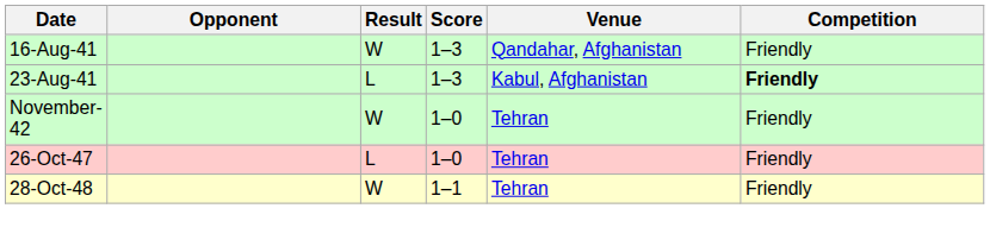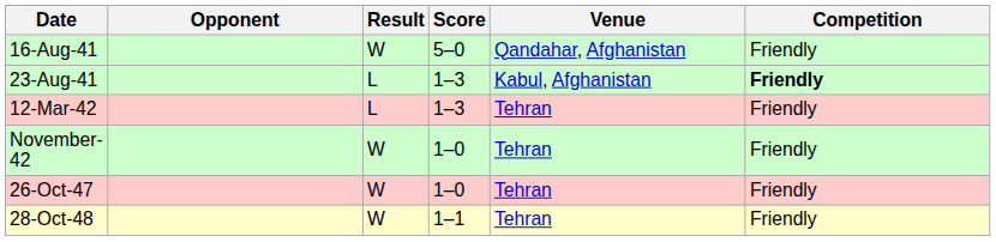16-Aug-41 | Score: 1–3 -> 5–0
+ row: 12-Mar-42 | L | 1–3 | Tehran | Friendly
26-Oct-47 | Result: L -> W
